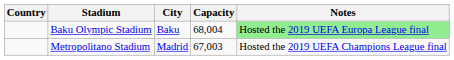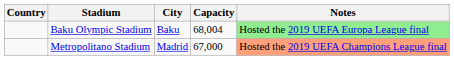Metropolitano Stadium | Capacity: 67,003 -> 67,000
Metropolitano Stadium | Notes: no background -> lightsalmon background
